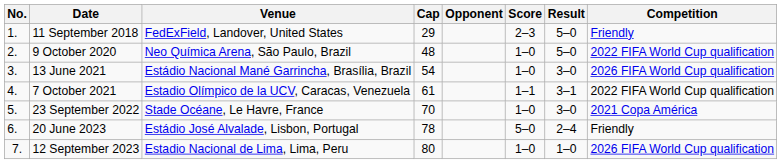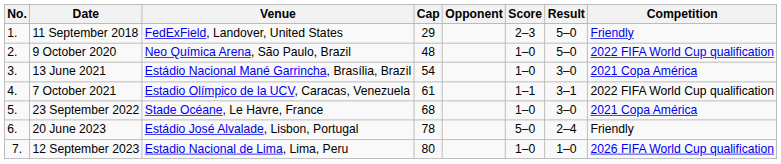13 June 2021 | Competition: 2026 FIFA World Cup qualification -> 2021 Copa América
23 September 2022 | Cap: 70 -> 68
